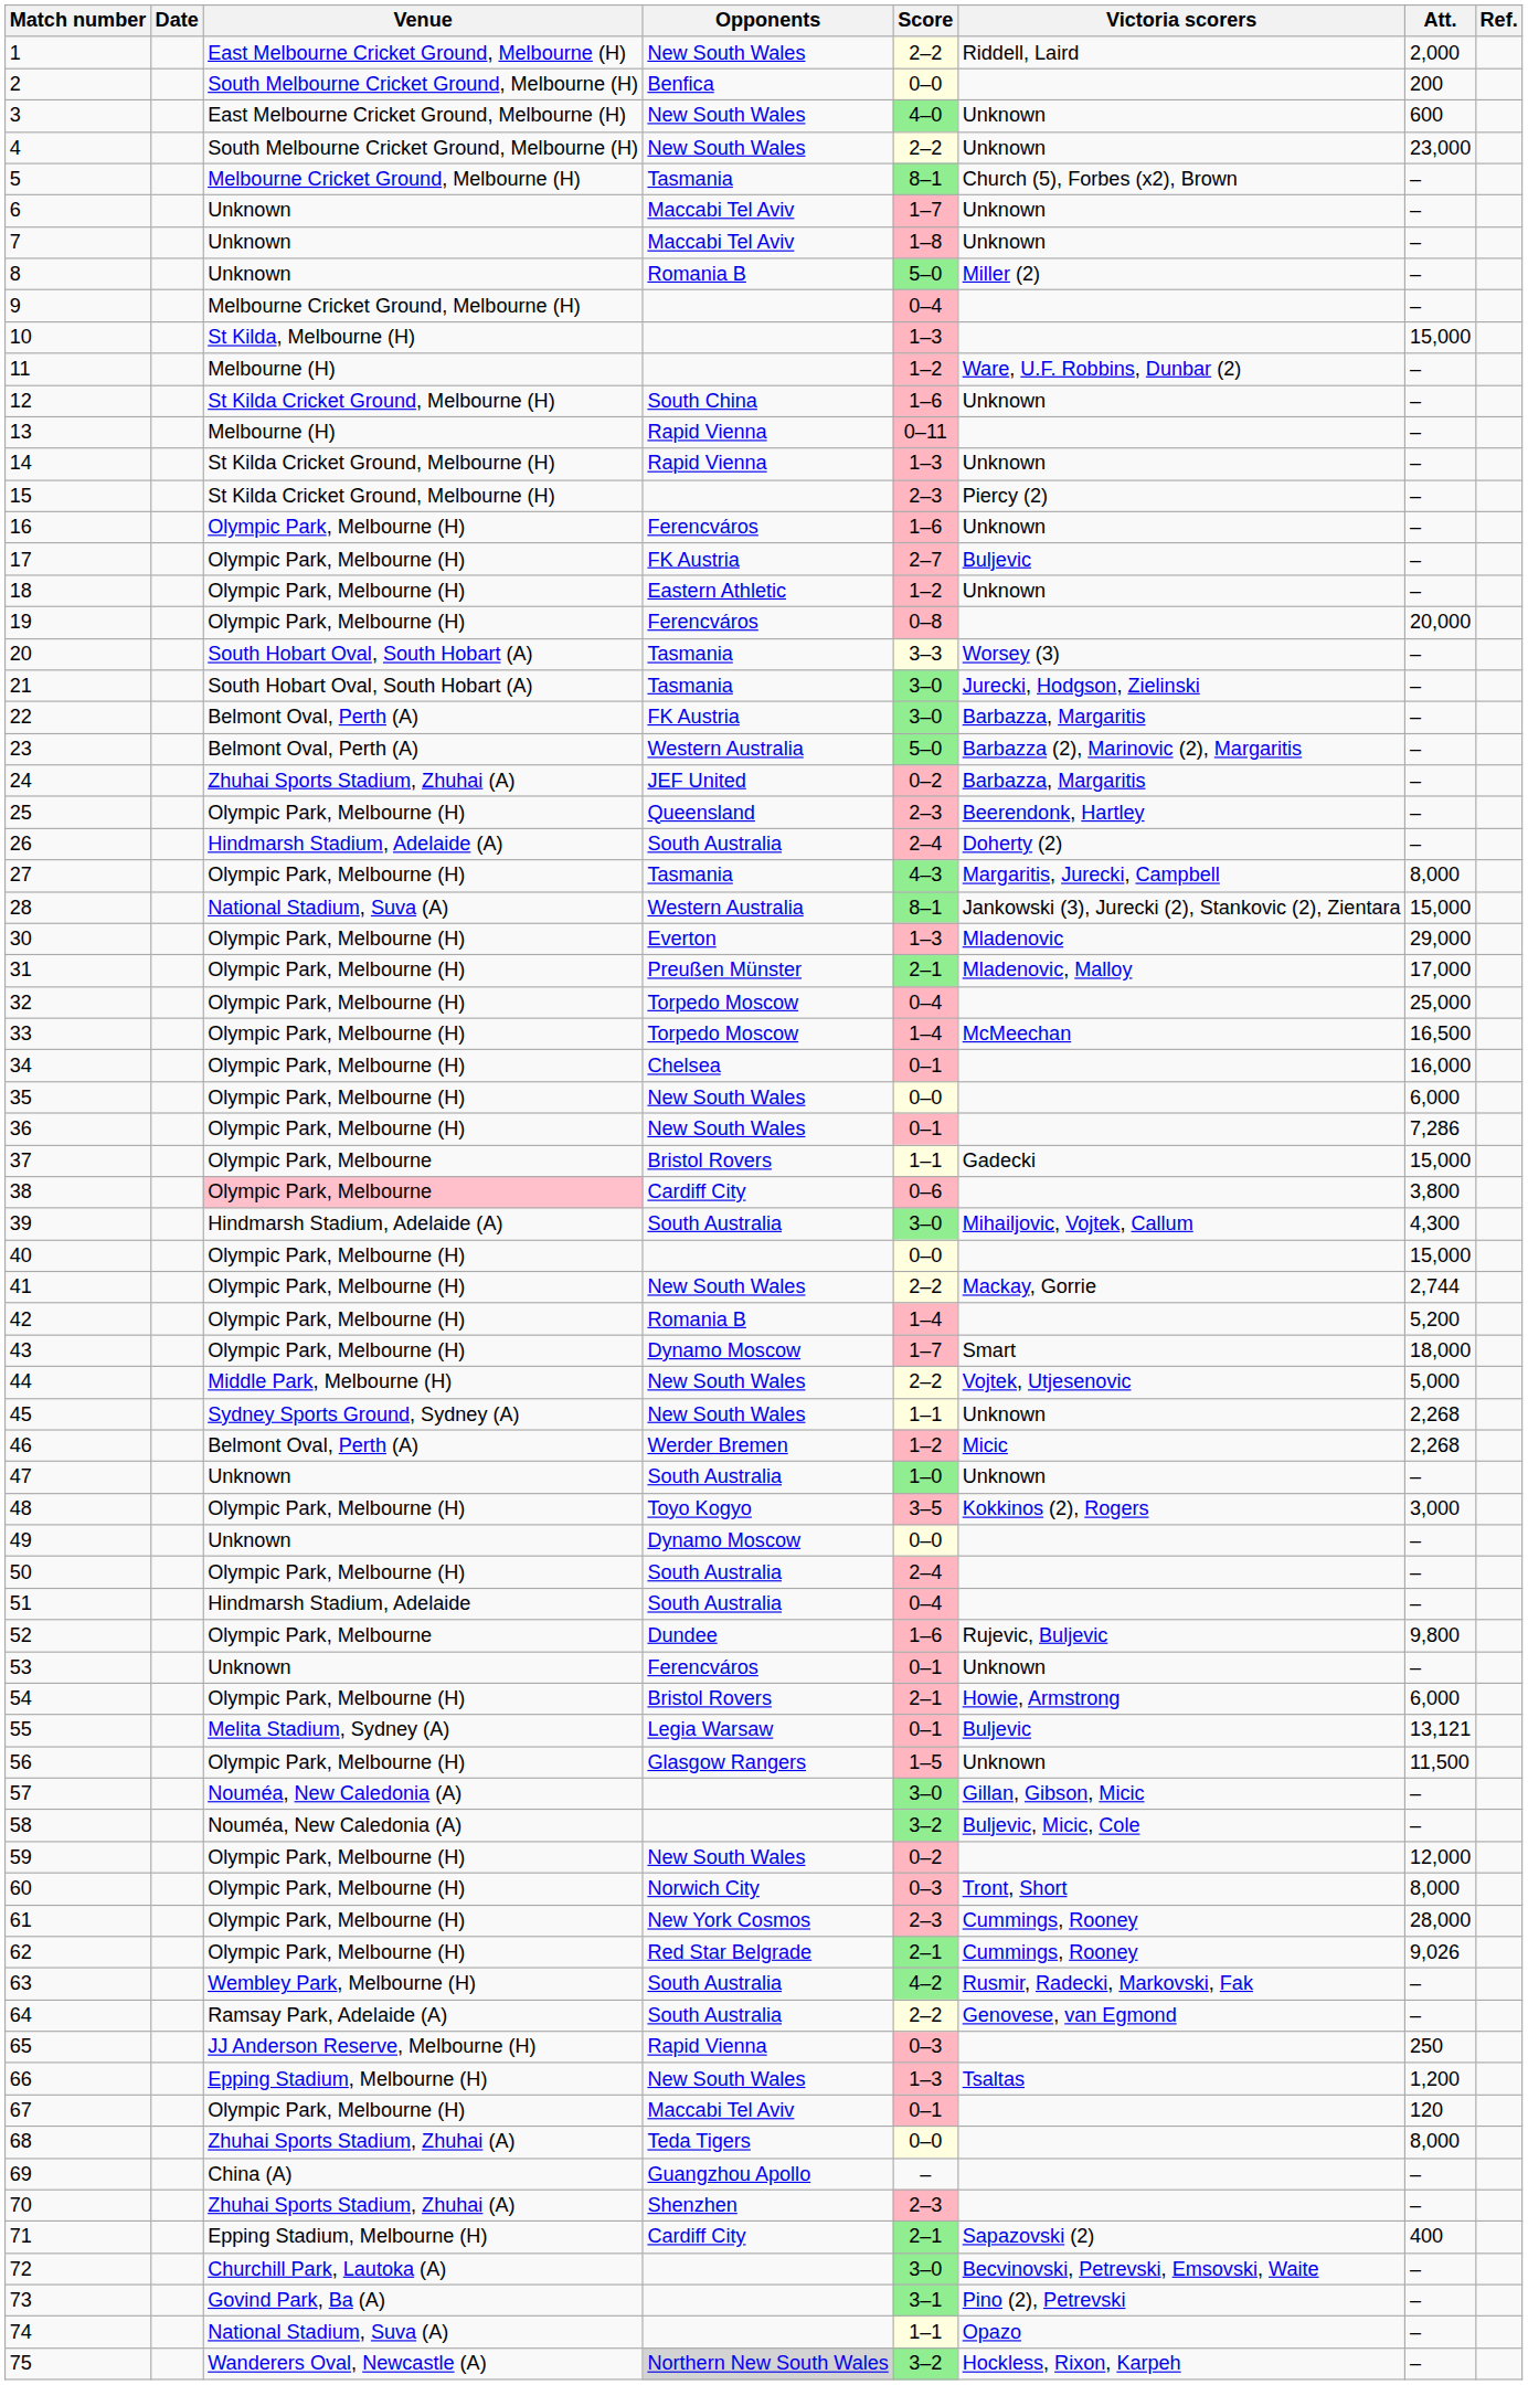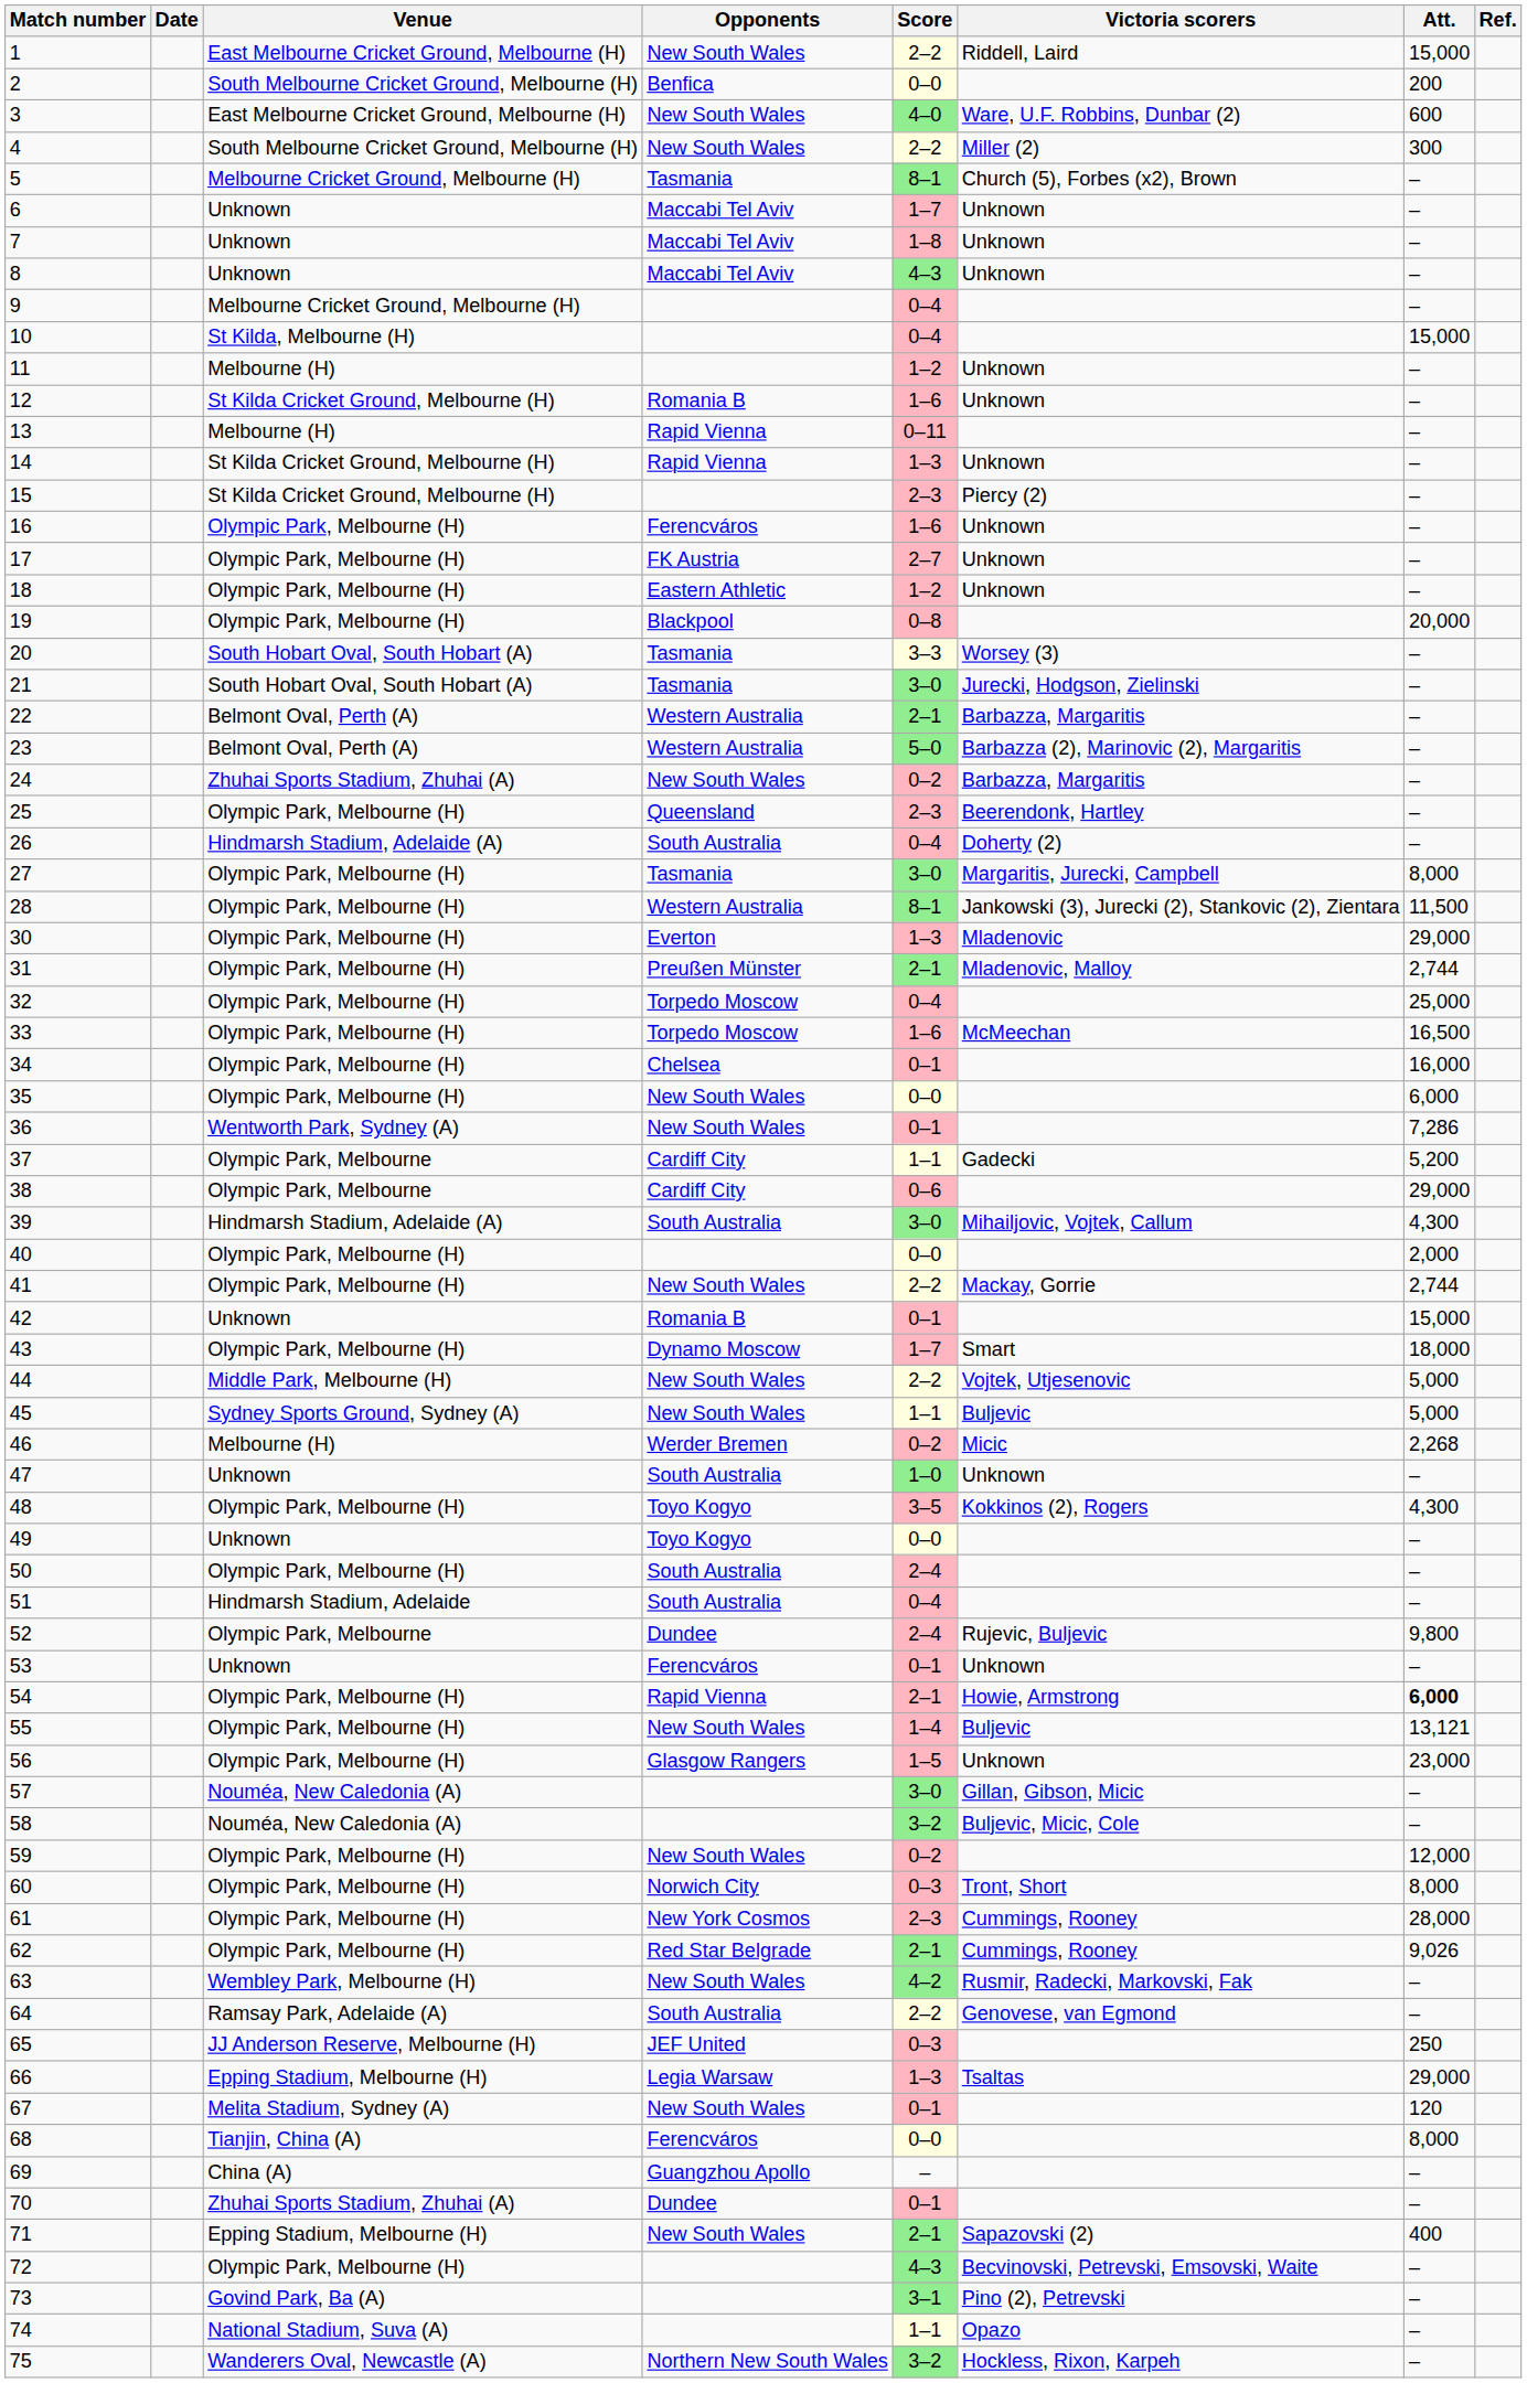1 | Att.: 2,000 -> 15,000
3 | Victoria scorers: Unknown -> Ware, U.F. Robbins, Dunbar (2)
4 | Victoria scorers: Unknown -> Miller (2)
4 | Att.: 23,000 -> 300
8 | Opponents: Romania B -> Maccabi Tel Aviv
8 | Score: 5–0 -> 4–3
8 | Victoria scorers: Miller (2) -> Unknown
10 | Score: 1–3 -> 0–4
11 | Victoria scorers: Ware, U.F. Robbins, Dunbar (2) -> Unknown
12 | Opponents: South China -> Romania B
17 | Victoria scorers: Buljevic -> Unknown
19 | Opponents: Ferencváros -> Blackpool
22 | Opponents: FK Austria -> Western Australia
22 | Score: 3–0 -> 2–1
24 | Opponents: JEF United -> New South Wales
26 | Score: 2–4 -> 0–4
27 | Score: 4–3 -> 3–0
28 | Venue: National Stadium, Suva (A) -> Olympic Park, Melbourne (H)
28 | Att.: 15,000 -> 11,500
31 | Att.: 17,000 -> 2,744
33 | Score: 1–4 -> 1–6
36 | Venue: Olympic Park, Melbourne (H) -> Wentworth Park, Sydney (A)
37 | Opponents: Bristol Rovers -> Cardiff City
37 | Att.: 15,000 -> 5,200
38 | Venue: pink background -> no background
38 | Att.: 3,800 -> 29,000
40 | Att.: 15,000 -> 2,000
42 | Venue: Olympic Park, Melbourne (H) -> Unknown
42 | Score: 1–4 -> 0–1
42 | Att.: 5,200 -> 15,000
45 | Victoria scorers: Unknown -> Buljevic
45 | Att.: 2,268 -> 5,000
46 | Venue: Belmont Oval, Perth (A) -> Melbourne (H)
46 | Score: 1–2 -> 0–2
48 | Att.: 3,000 -> 4,300
49 | Opponents: Dynamo Moscow -> Toyo Kogyo
52 | Score: 1–6 -> 2–4
54 | Opponents: Bristol Rovers -> Rapid Vienna
54 | Att.: normal -> bold
55 | Venue: Melita Stadium, Sydney (A) -> Olympic Park, Melbourne (H)
55 | Opponents: Legia Warsaw -> New South Wales
55 | Score: 0–1 -> 1–4
56 | Att.: 11,500 -> 23,000
63 | Opponents: South Australia -> New South Wales
65 | Opponents: Rapid Vienna -> JEF United
66 | Opponents: New South Wales -> Legia Warsaw
66 | Att.: 1,200 -> 29,000
67 | Venue: Olympic Park, Melbourne (H) -> Melita Stadium, Sydney (A)
67 | Opponents: Maccabi Tel Aviv -> New South Wales
68 | Venue: Zhuhai Sports Stadium, Zhuhai (A) -> Tianjin, China (A)
68 | Opponents: Teda Tigers -> Ferencváros
70 | Opponents: Shenzhen -> Dundee
70 | Score: 2–3 -> 0–1
71 | Opponents: Cardiff City -> New South Wales
72 | Venue: Churchill Park, Lautoka (A) -> Olympic Park, Melbourne (H)
72 | Score: 3–0 -> 4–3
75 | Opponents: lightgrey background -> no background
